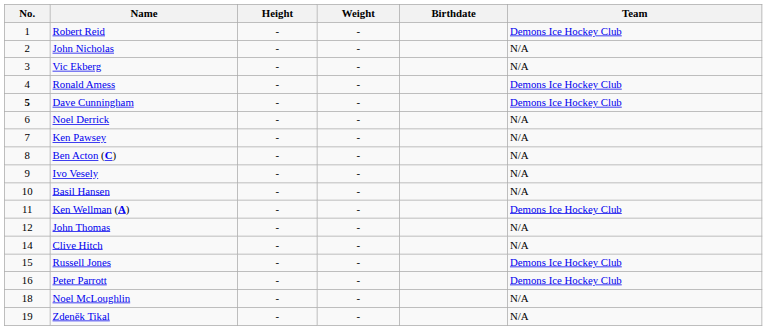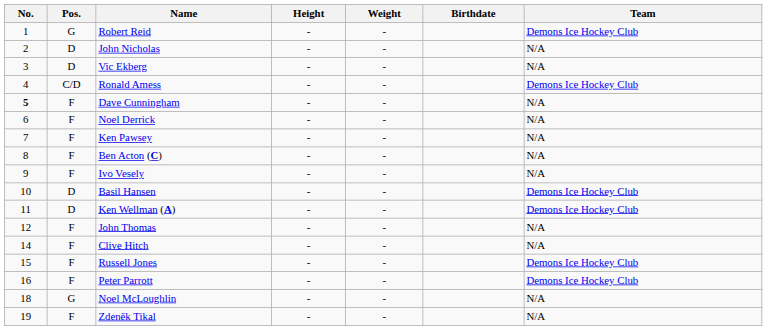+ column: Pos. | G | D | D | C/D | F | F | F | F | F | D | D | F | F | F | F | G | F
Dave Cunningham | Team: Demons Ice Hockey Club -> N/A
Basil Hansen | Team: N/A -> Demons Ice Hockey Club
